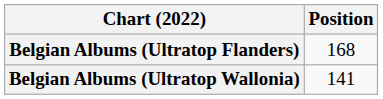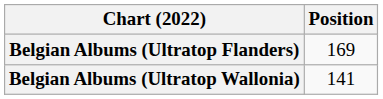Belgian Albums (Ultratop Flanders) | Position: 168 -> 169
